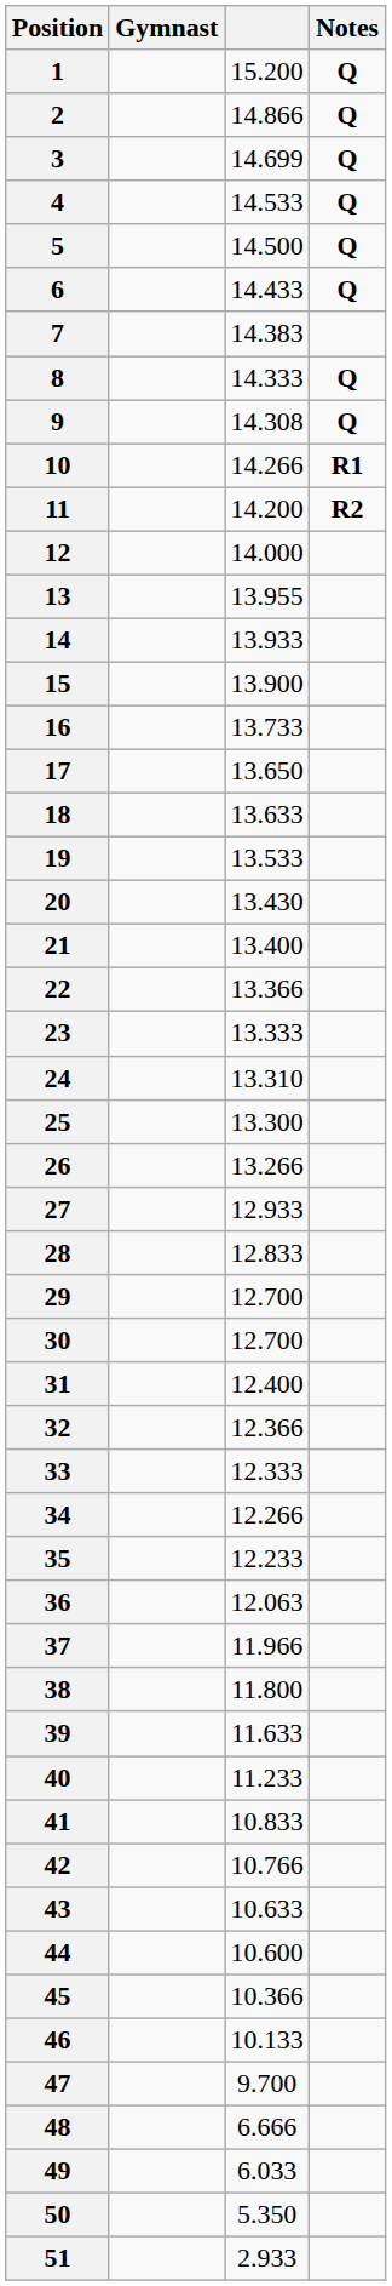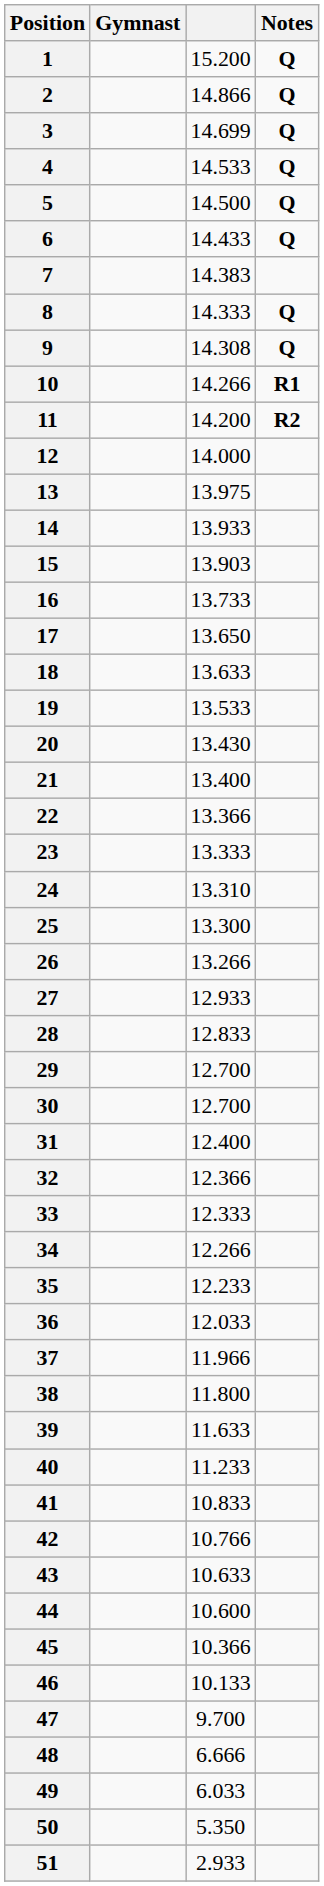13 | column 3: 13.955 -> 13.975
15 | column 3: 13.900 -> 13.903
36 | column 3: 12.063 -> 12.033
